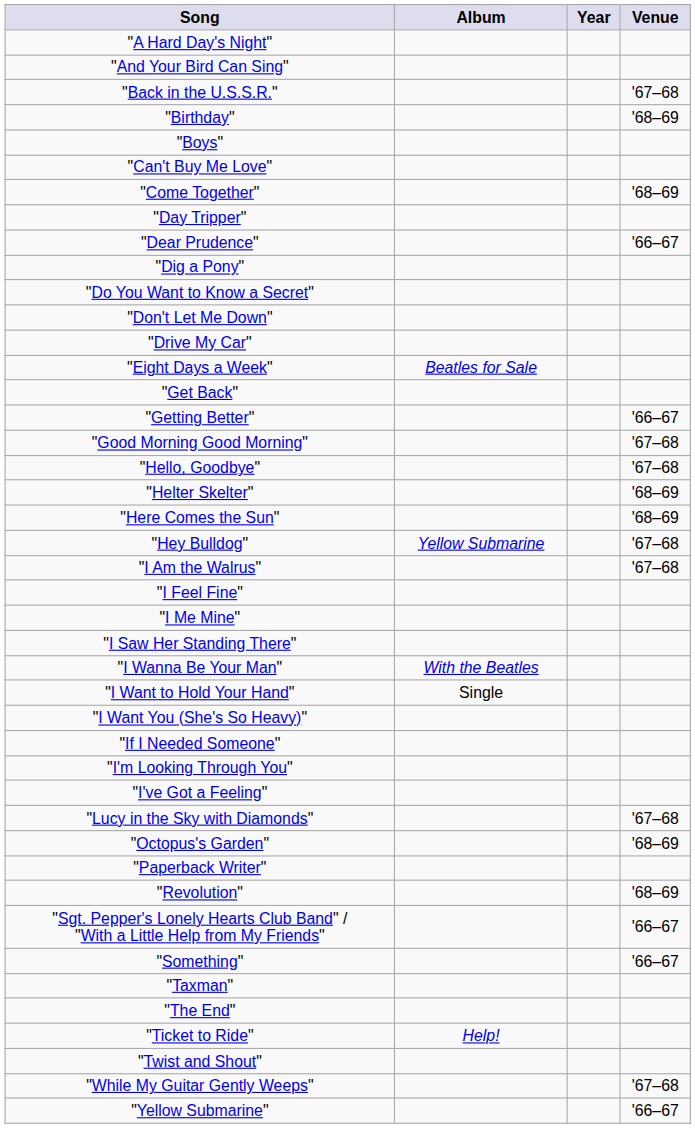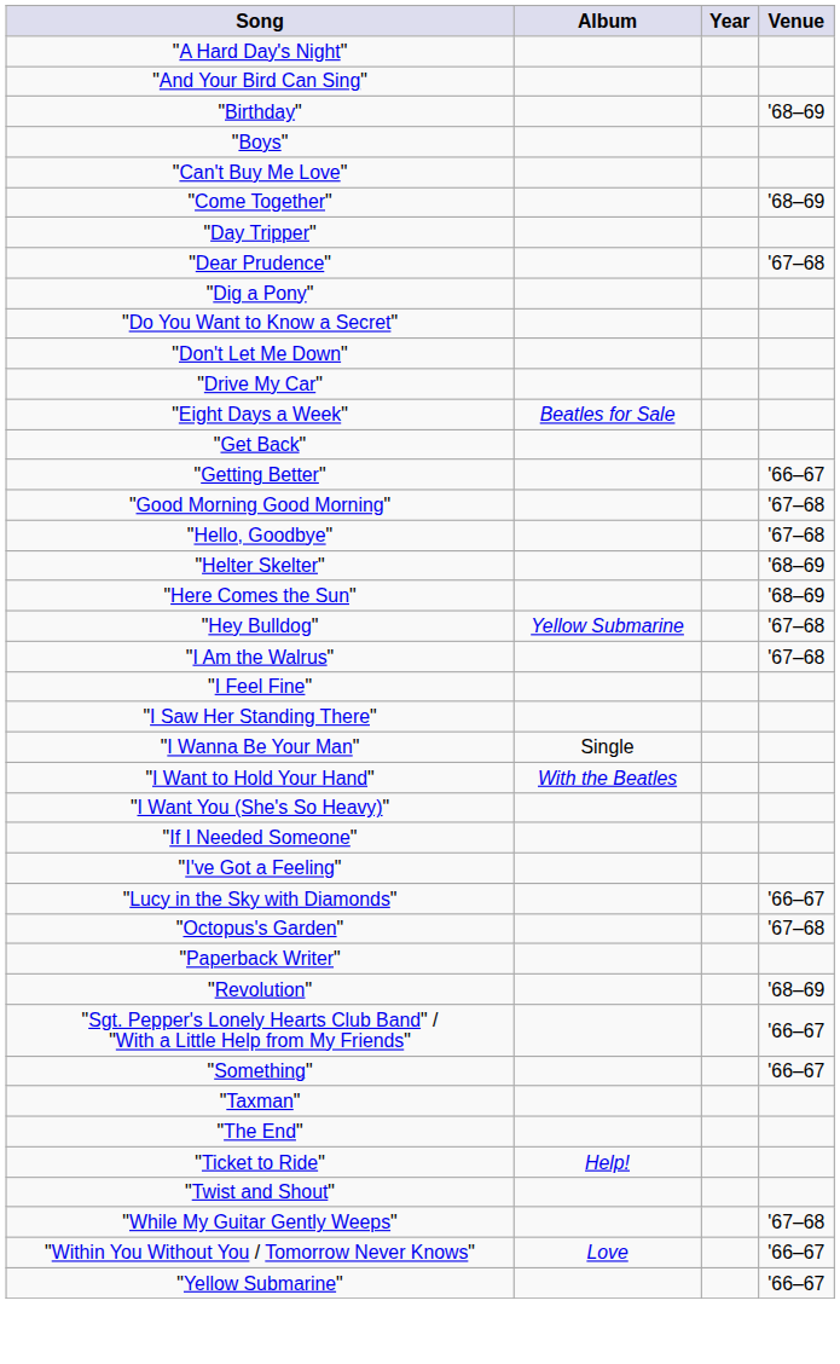- row: "Back in the U.S.S.R." | '67–68
"Dear Prudence" | Venue: '66–67 -> '67–68
- row: "I Me Mine"
"I Wanna Be Your Man" | Album: With the Beatles -> Single
"I Want to Hold Your Hand" | Album: Single -> With the Beatles
- row: "I'm Looking Through You"
"Lucy in the Sky with Diamonds" | Venue: '67–68 -> '66–67
"Octopus's Garden" | Venue: '68–69 -> '67–68
+ row: "Within You Without You / Tomorrow Never Knows" | Love | '66–67
